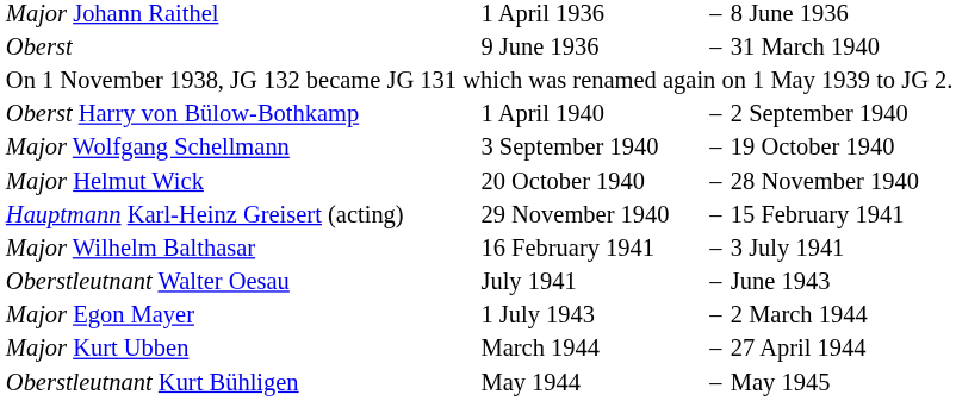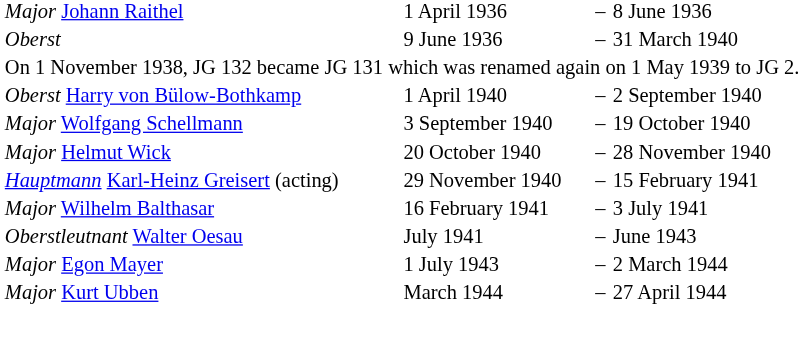- row: Oberstleutnant Kurt Bühligen | May 1944 | – | May 1945
